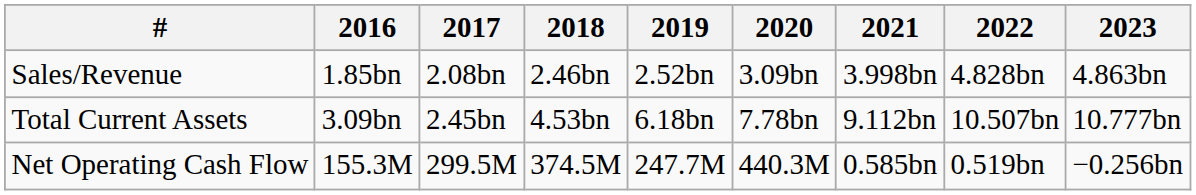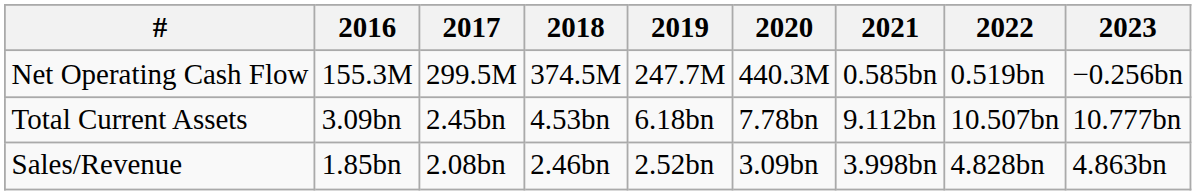rows swapped: Sales/Revenue <-> Net Operating Cash Flow
